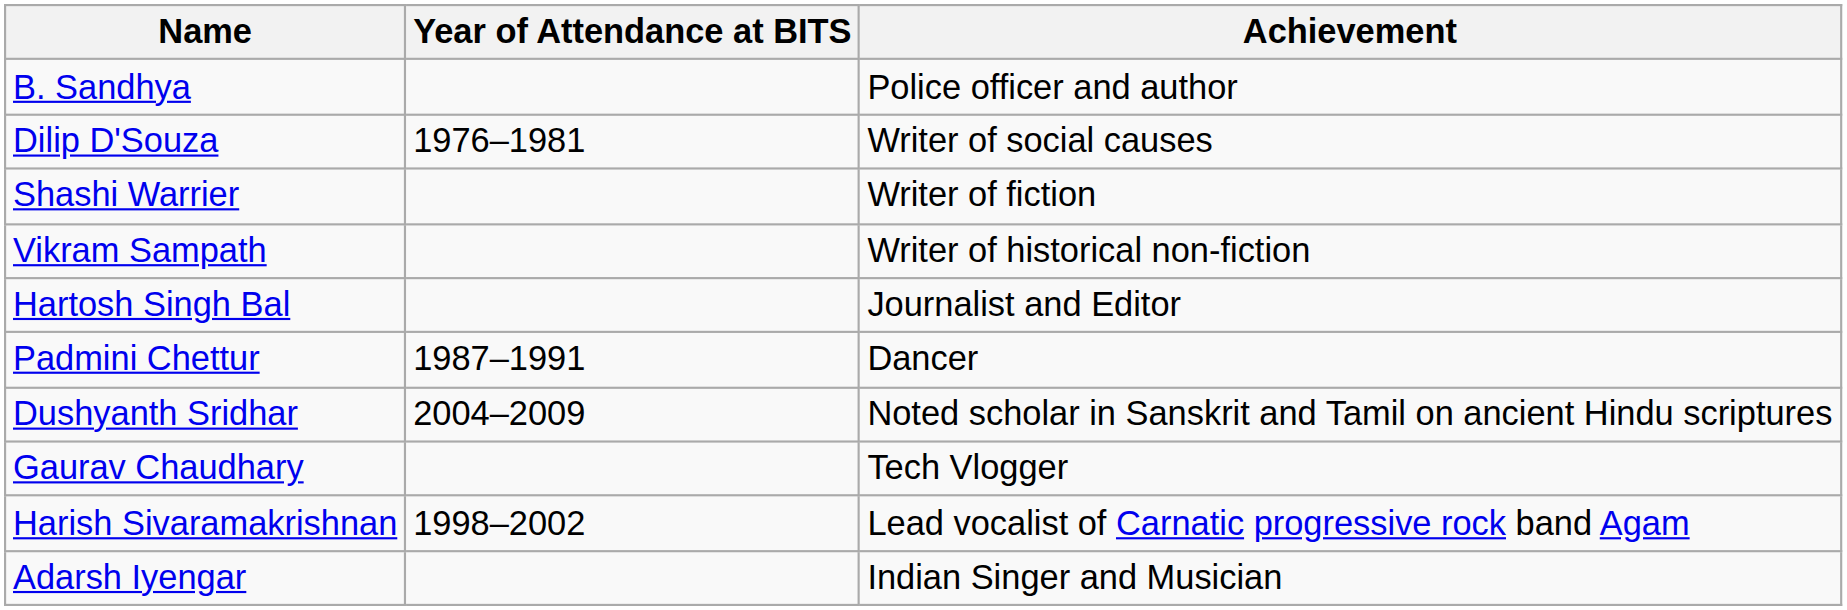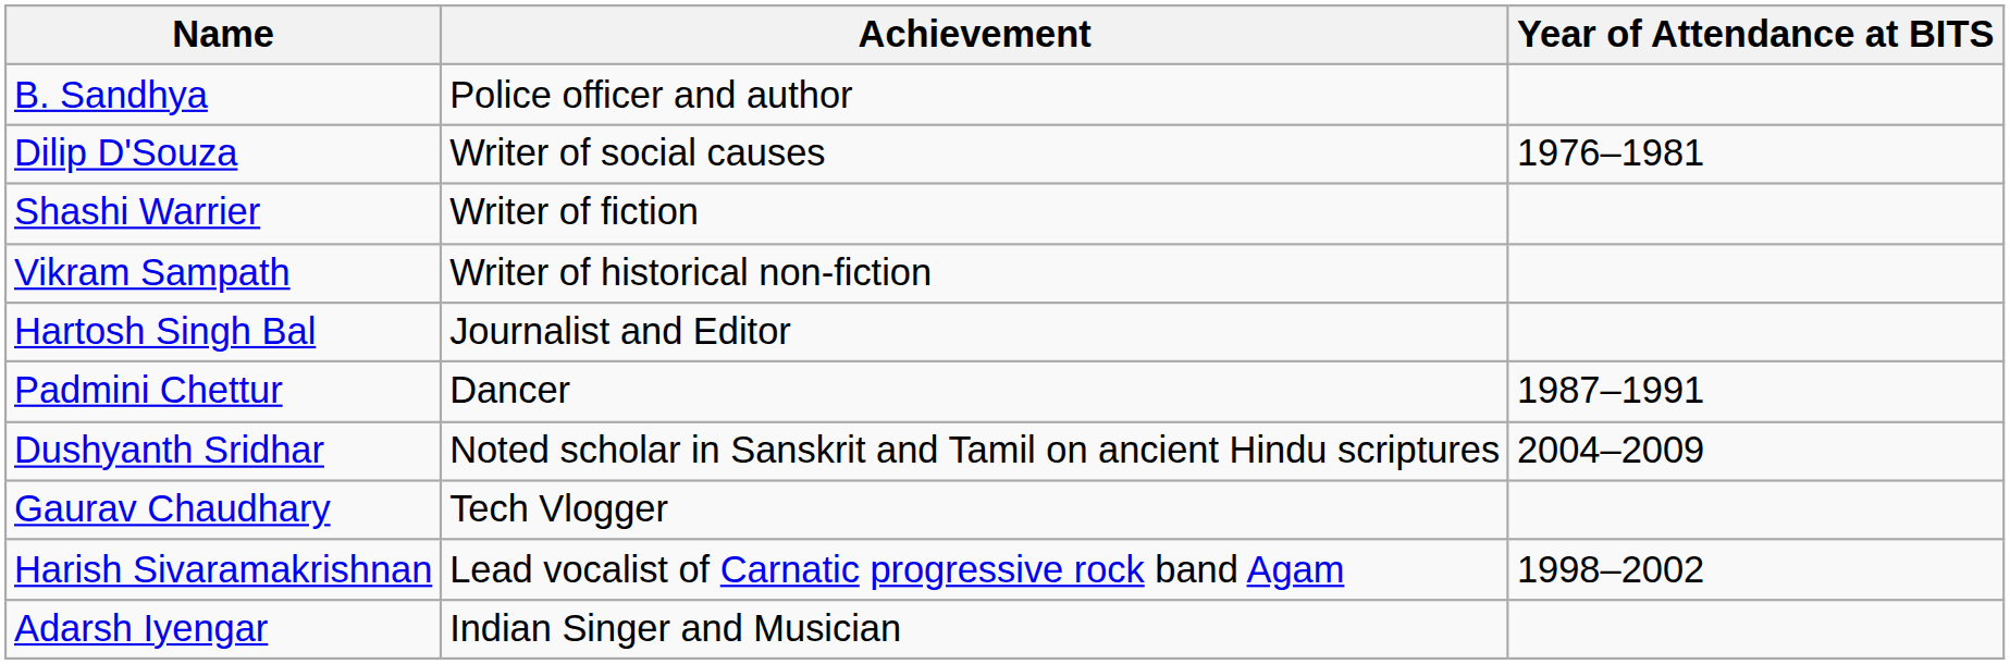columns swapped: Achievement <-> Year of Attendance at BITS
